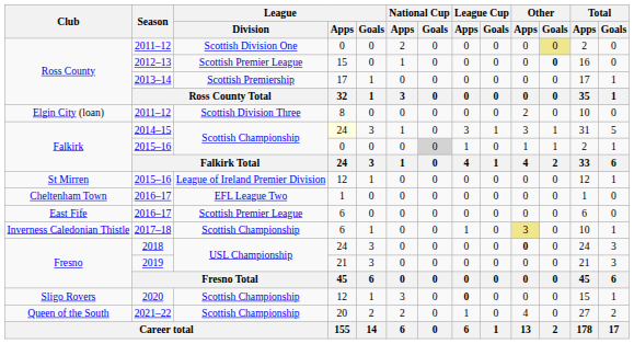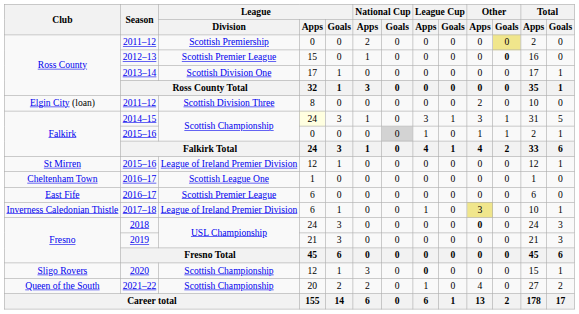Ross County / 2011–12 | League / Division: Scottish Division One -> Scottish Premiership
2013–14 | League / Division: Scottish Premiership -> Scottish Division One
Cheltenham Town / 2016–17 | League / Division: EFL League Two -> Scottish League One
2017–18 | League / Division: Scottish Championship -> League of Ireland Premier Division
